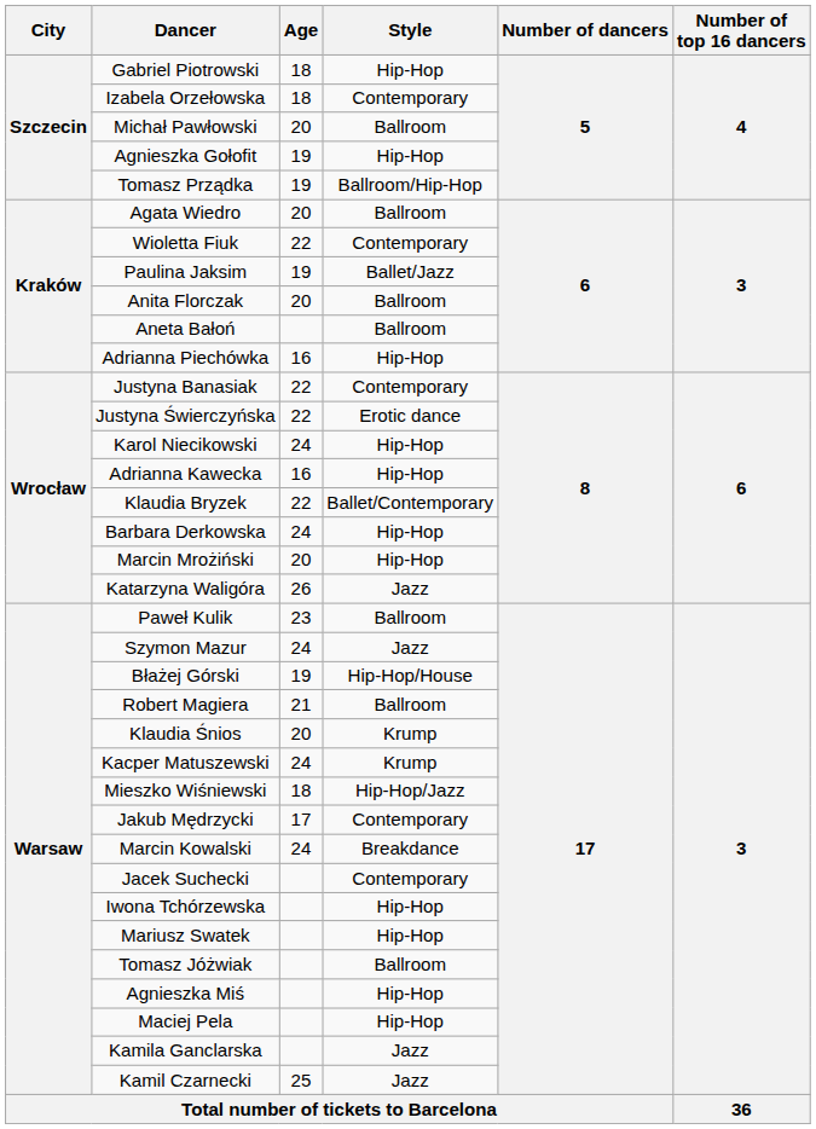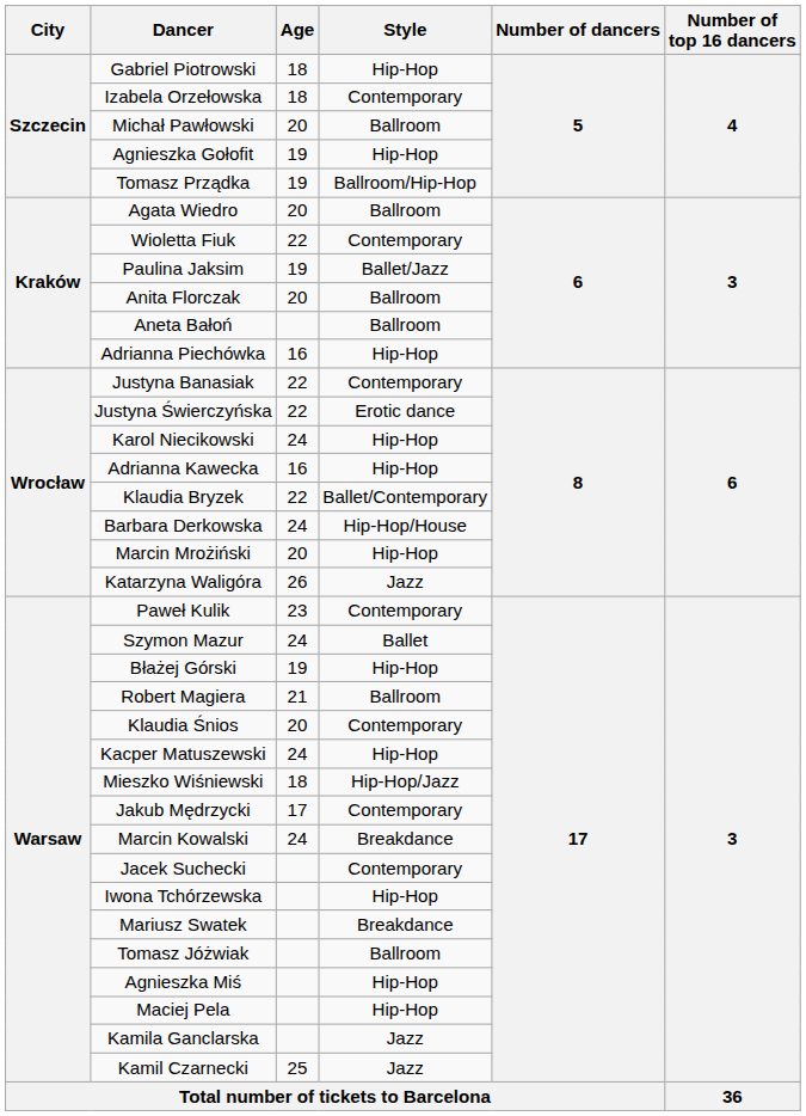Barbara Derkowska | Style: Hip-Hop -> Hip-Hop/House
Paweł Kulik | Style: Ballroom -> Contemporary
Szymon Mazur | Style: Jazz -> Ballet
Błażej Górski | Style: Hip-Hop/House -> Hip-Hop
Klaudia Śnios | Style: Krump -> Contemporary
Kacper Matuszewski | Style: Krump -> Hip-Hop
Mariusz Swatek | Style: Hip-Hop -> Breakdance
